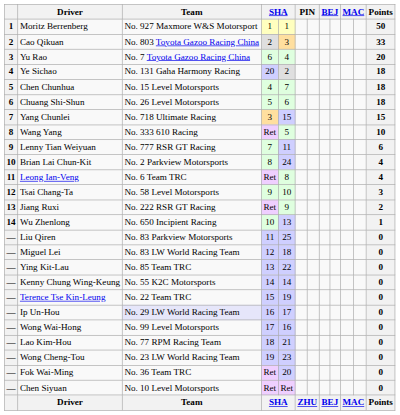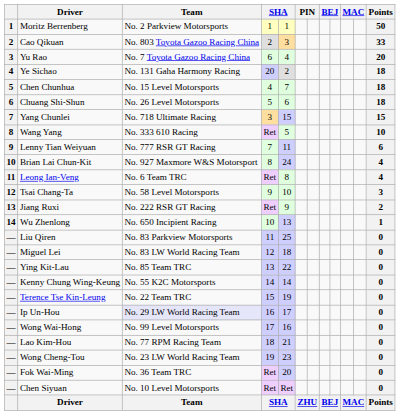Moritz Berrenberg | Team: No. 927 Maxmore W&S Motorsport -> No. 2 Parkview Motorsports
Brian Lai Chun-Kit | Team: No. 2 Parkview Motorsports -> No. 927 Maxmore W&S Motorsport
